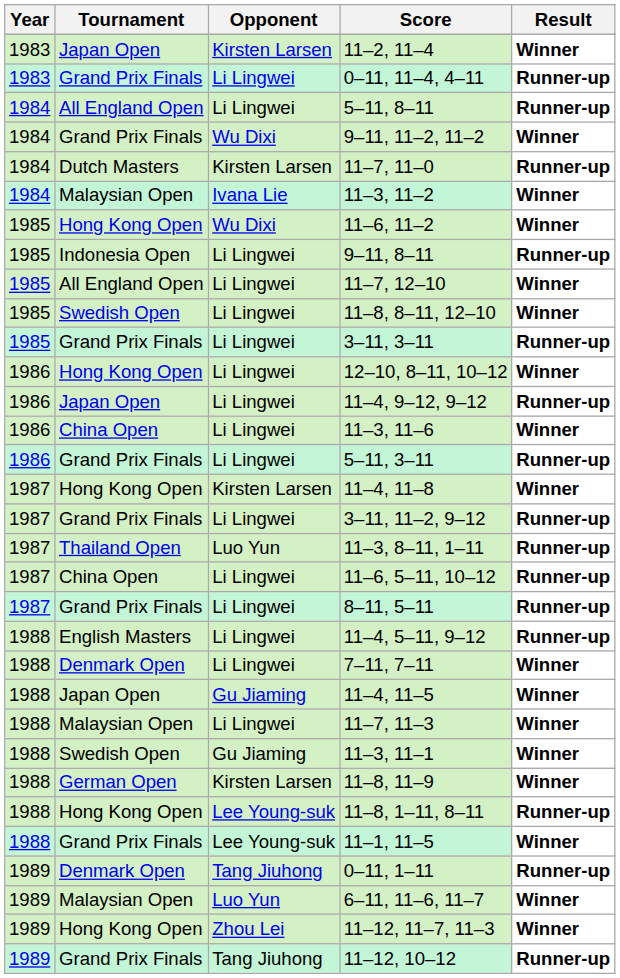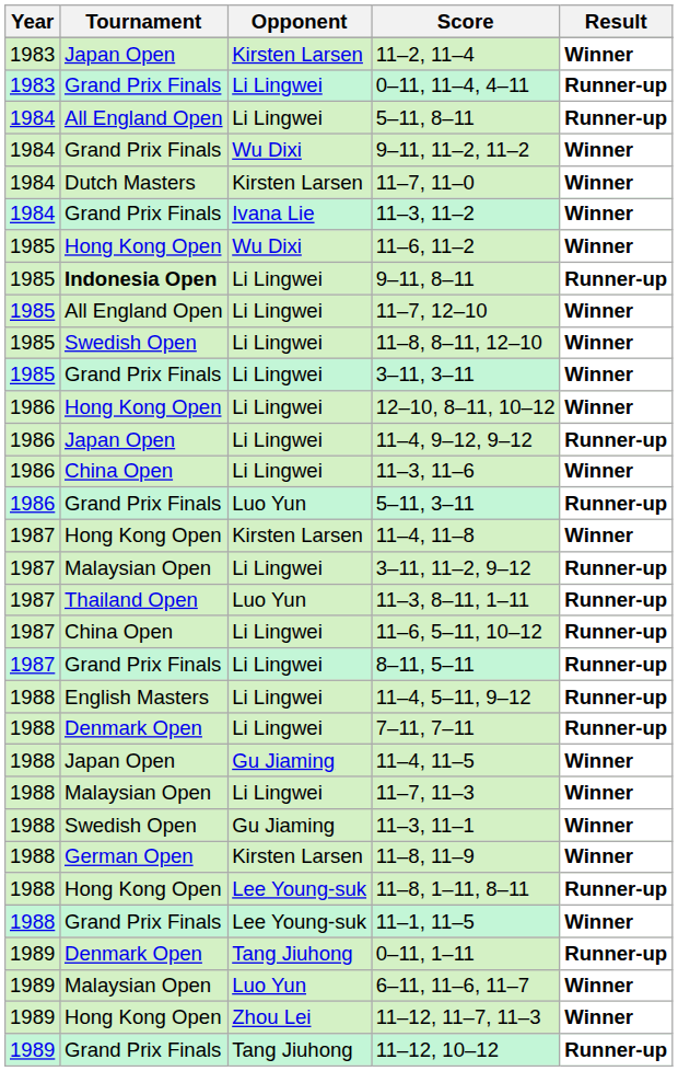11–7, 11–0 | Result: Runner-up -> Winner
11–3, 11–2 | Tournament: Malaysian Open -> Grand Prix Finals
9–11, 8–11 | Tournament: normal -> bold
3–11, 3–11 | Result: Runner-up -> Winner
5–11, 3–11 | Opponent: Li Lingwei -> Luo Yun
3–11, 11–2, 9–12 | Tournament: Grand Prix Finals -> Malaysian Open
7–11, 7–11 | Result: Winner -> Runner-up
